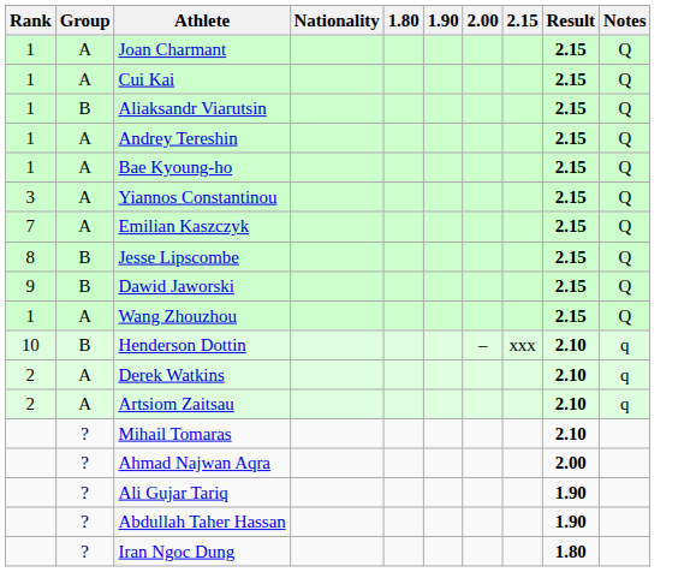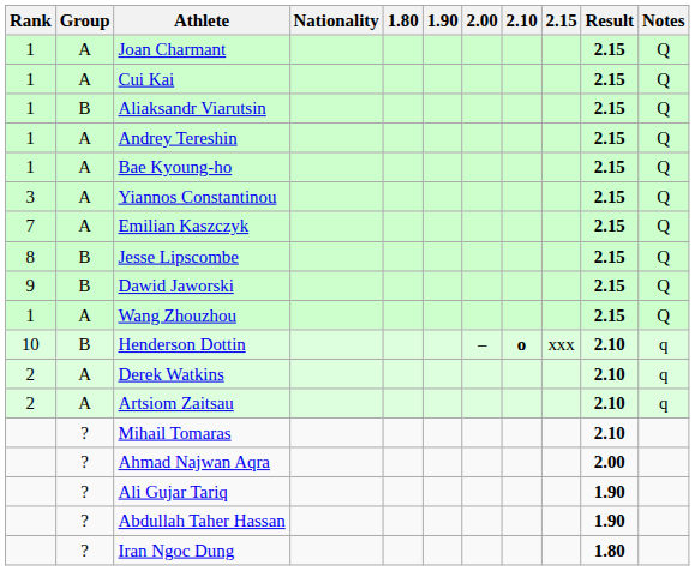+ column: 2.10 | o
